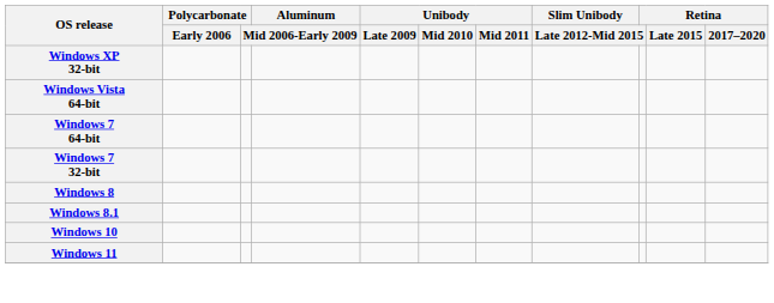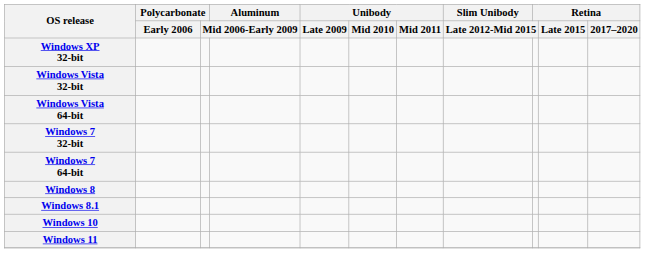+ row: Windows Vista 32-bit
rows swapped: Windows 7 32-bit <-> Windows 7 64-bit
